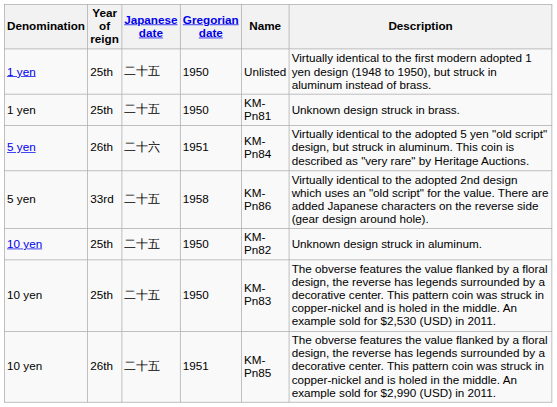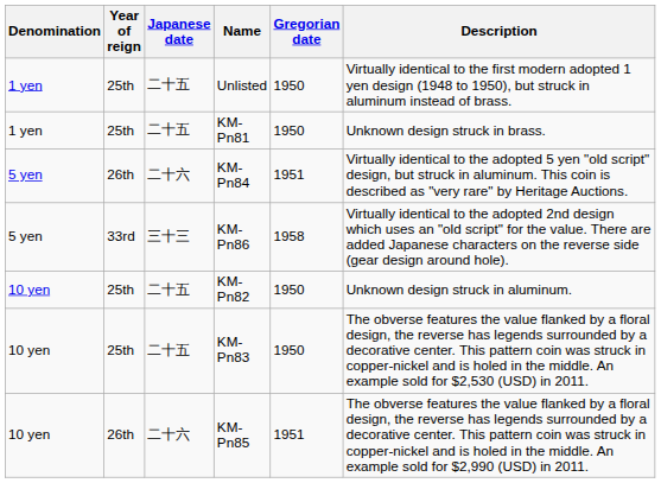columns swapped: Gregorian date <-> Name
5 yen / 33rd | Japanese date: 二十五 -> 三十三
10 yen / 26th | Japanese date: 二十五 -> 二十六
